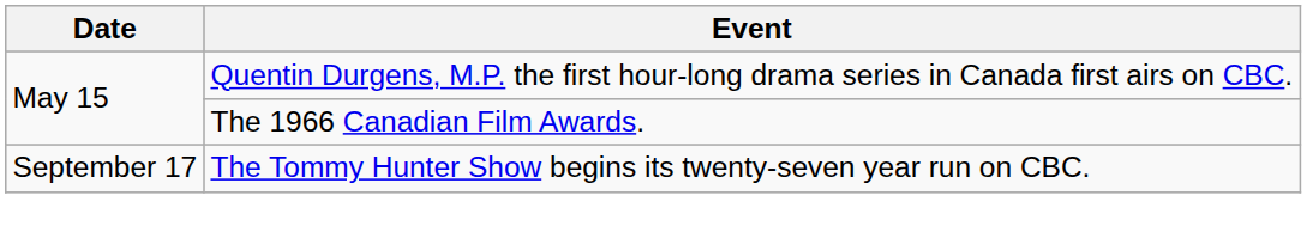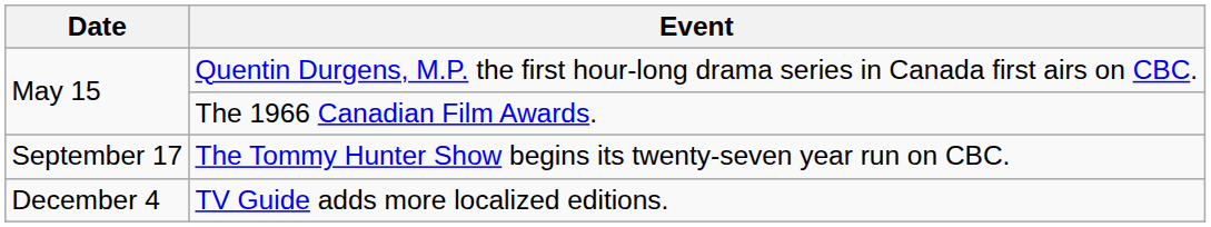+ row: December 4 | TV Guide adds more localized editions.
